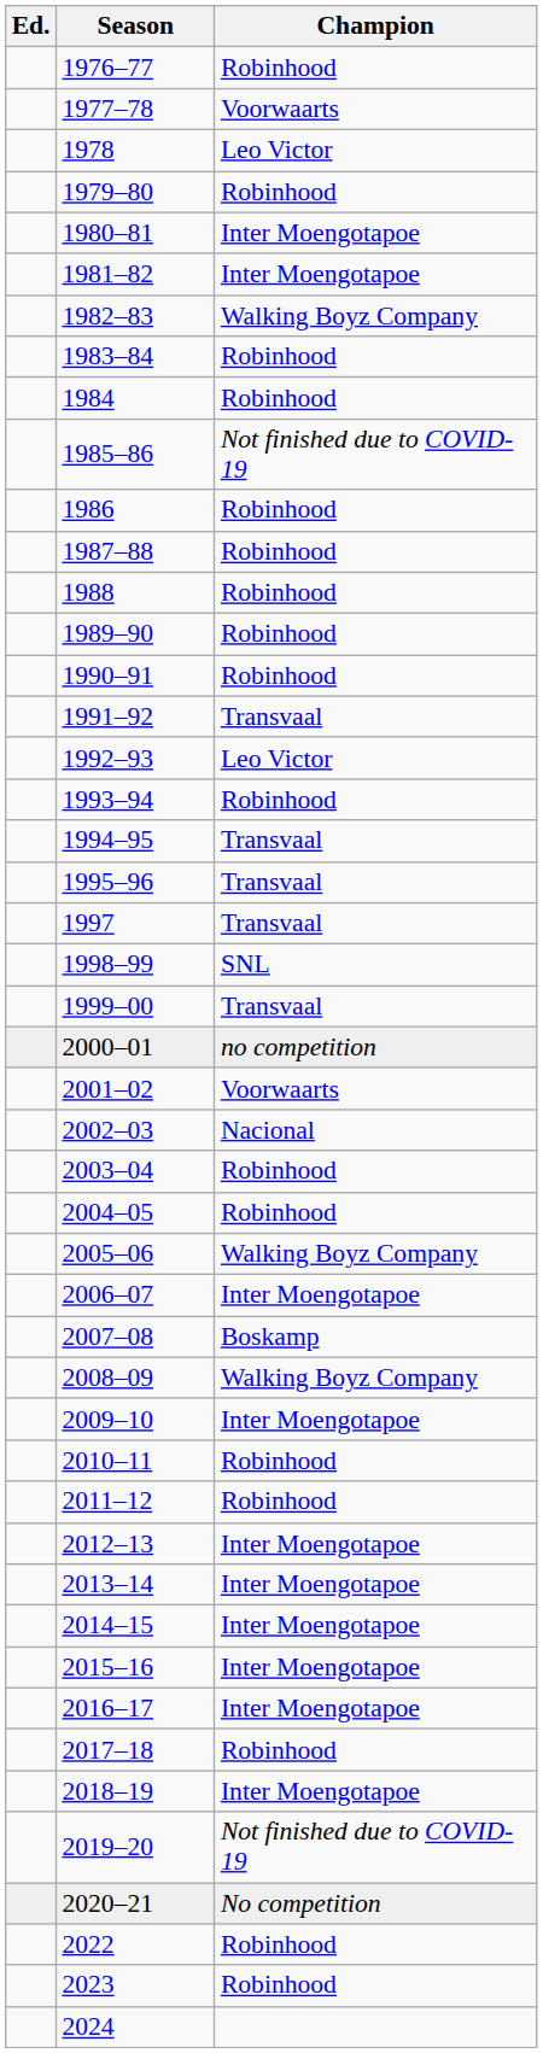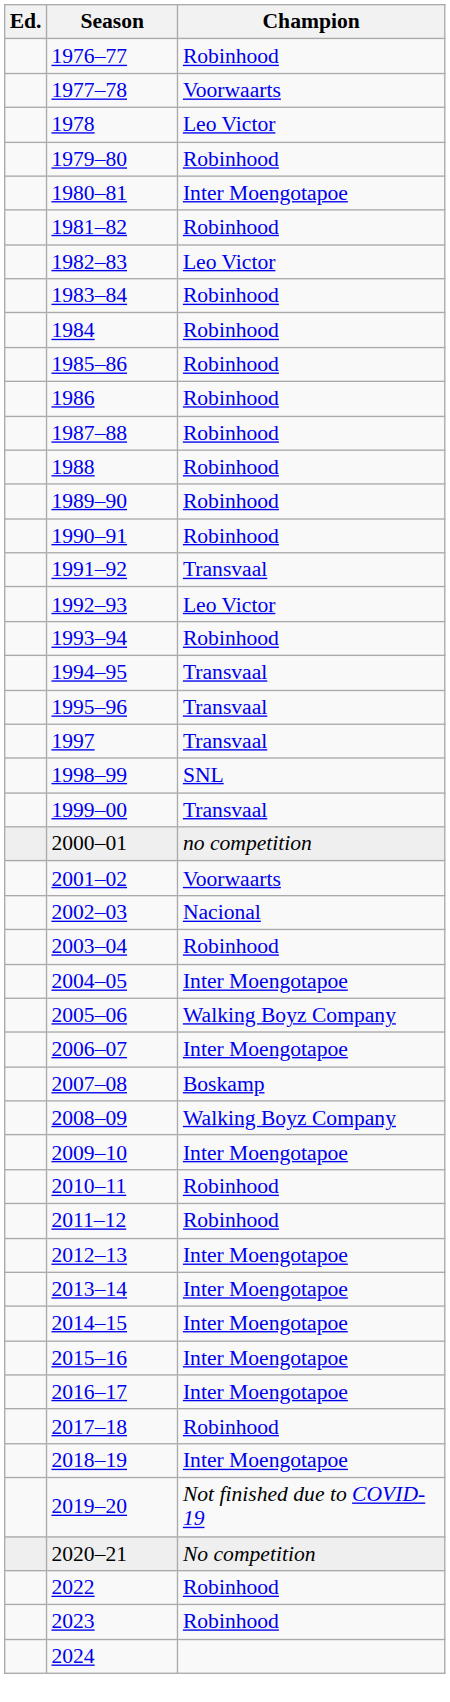1981–82 | Champion: Inter Moengotapoe -> Robinhood
1982–83 | Champion: Walking Boyz Company -> Leo Victor
1985–86 | Champion: Not finished due to COVID-19 -> Robinhood
2004–05 | Champion: Robinhood -> Inter Moengotapoe
